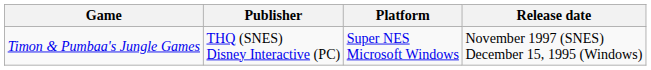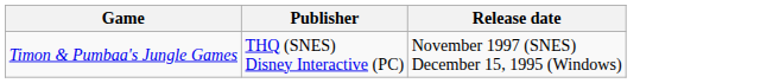- column: Platform | Super NES Microsoft Windows
